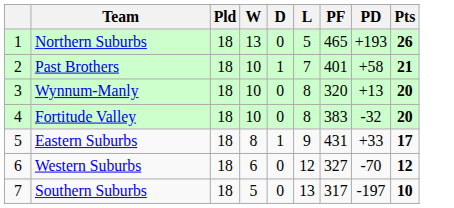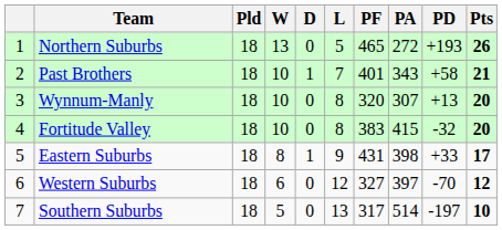+ column: PA | 272 | 343 | 307 | 415 | 398 | 397 | 514
